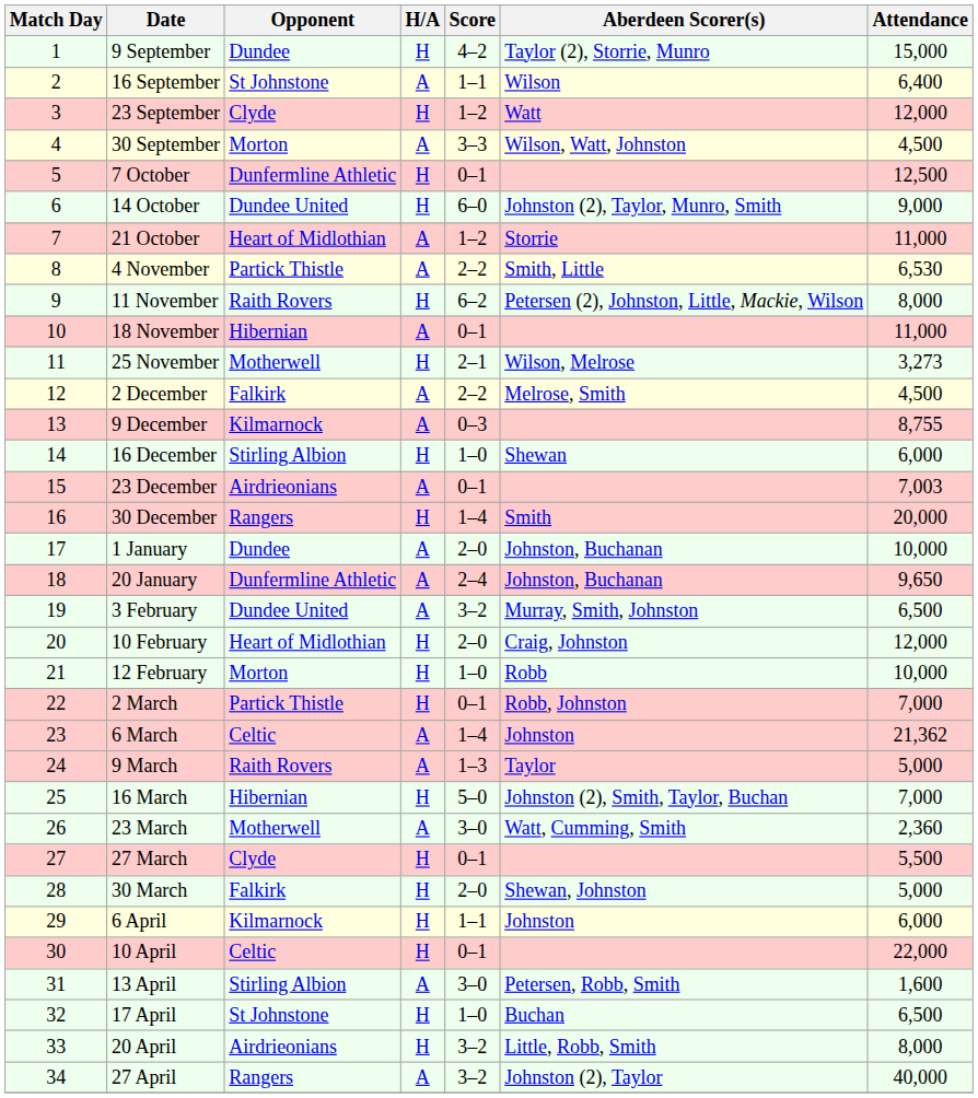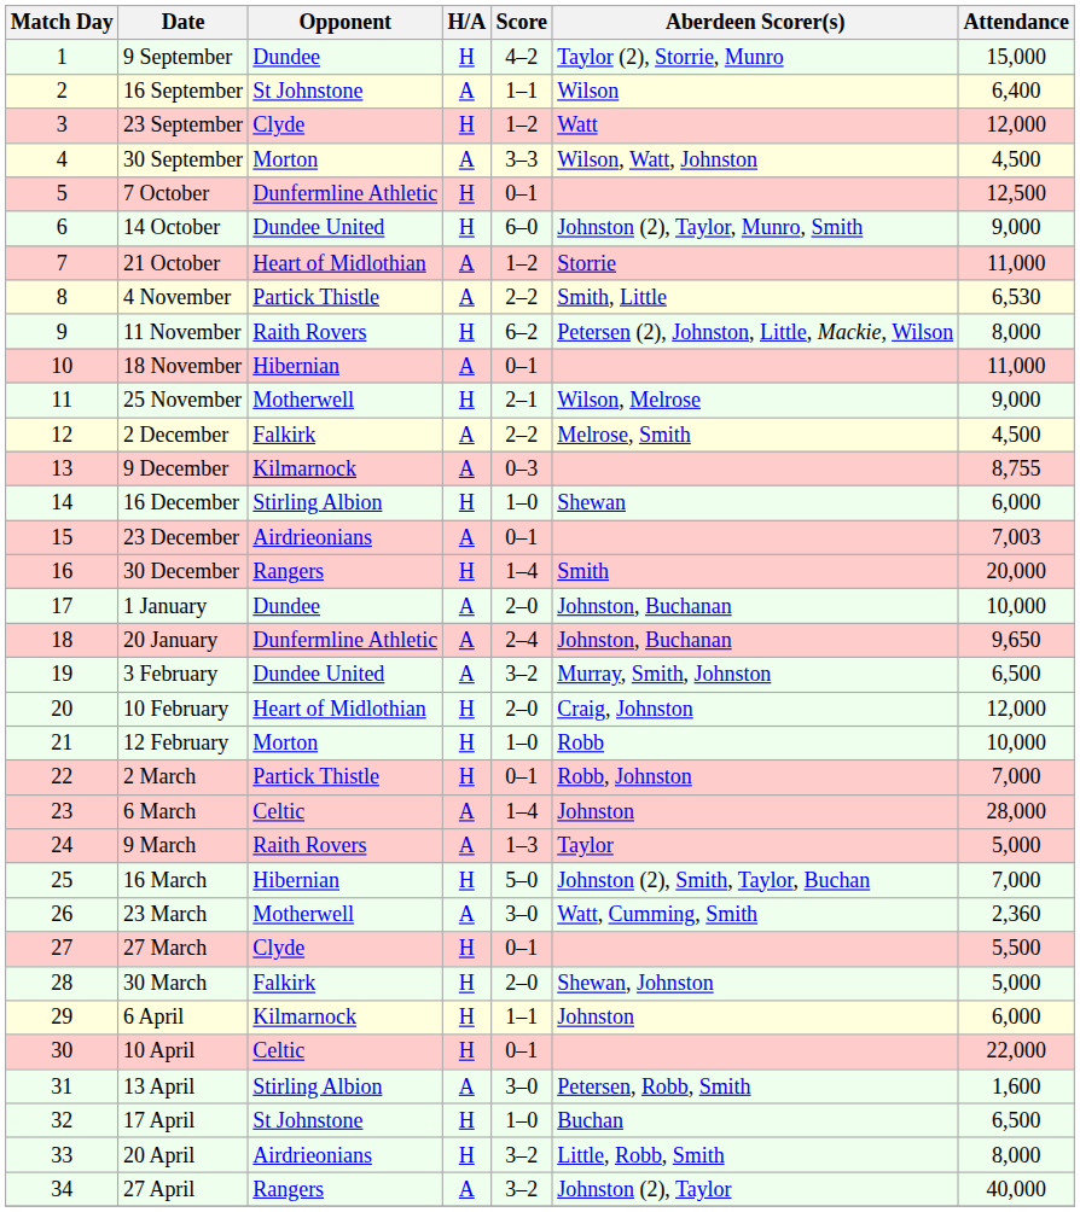25 November | Attendance: 3,273 -> 9,000
6 March | Attendance: 21,362 -> 28,000
